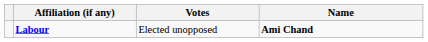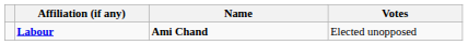columns swapped: Name <-> Votes
